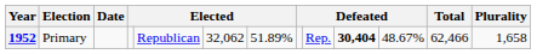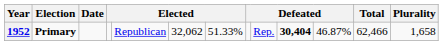1952 | Election: normal -> bold
1952 | column 7: 51.89% -> 51.33%
1952 | column 11: 48.67% -> 46.87%
